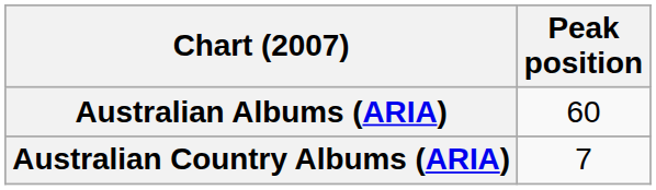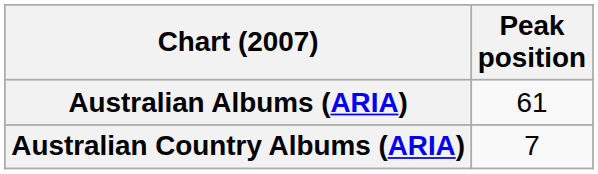Australian Albums (ARIA) | Peak position: 60 -> 61
